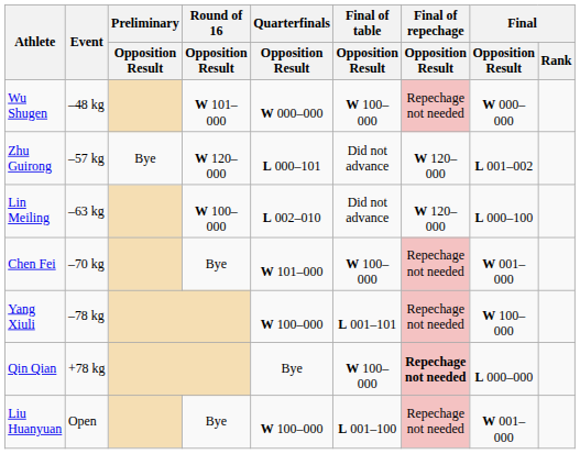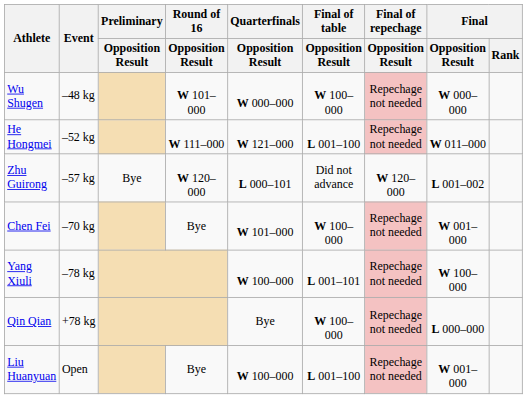+ row: He Hongmei | –52 kg | W 111–000 | W 121–000 | L 001–100 | Repechage not needed | W 011–000
- row: Lin Meiling | –63 kg | W 100–000 | L 002–010 | Did not advance | W 120–000 | L 000–100
Qin Qian | Final of repechage / Opposition Result: bold -> normal
